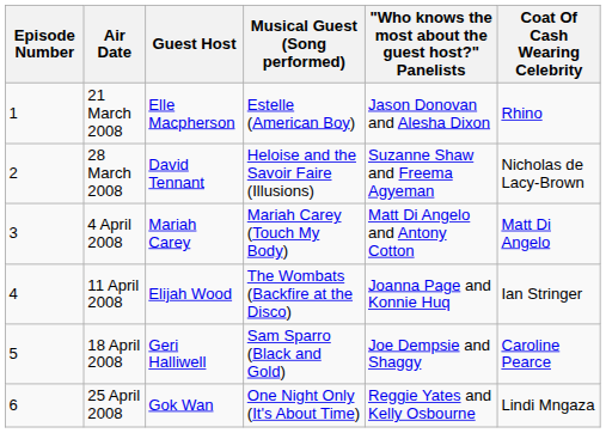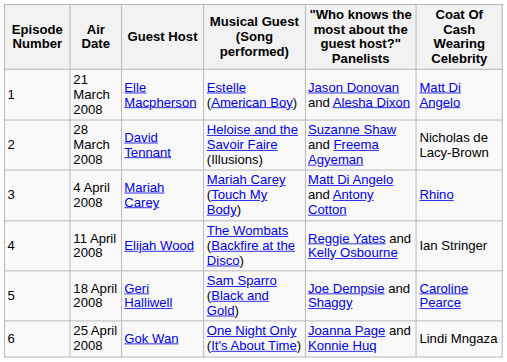21 March 2008 | Coat Of Cash Wearing Celebrity: Rhino -> Matt Di Angelo
4 April 2008 | Coat Of Cash Wearing Celebrity: Matt Di Angelo -> Rhino
11 April 2008 | "Who knows the most about the guest host?" Panelists: Joanna Page and Konnie Huq -> Reggie Yates and Kelly Osbourne
25 April 2008 | "Who knows the most about the guest host?" Panelists: Reggie Yates and Kelly Osbourne -> Joanna Page and Konnie Huq
